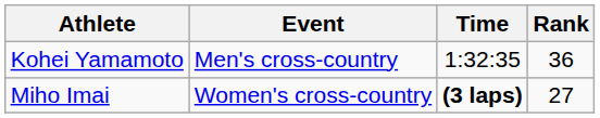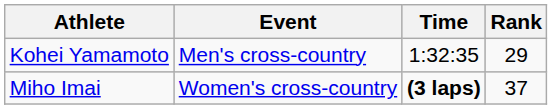Kohei Yamamoto | Rank: 36 -> 29
Miho Imai | Rank: 27 -> 37
